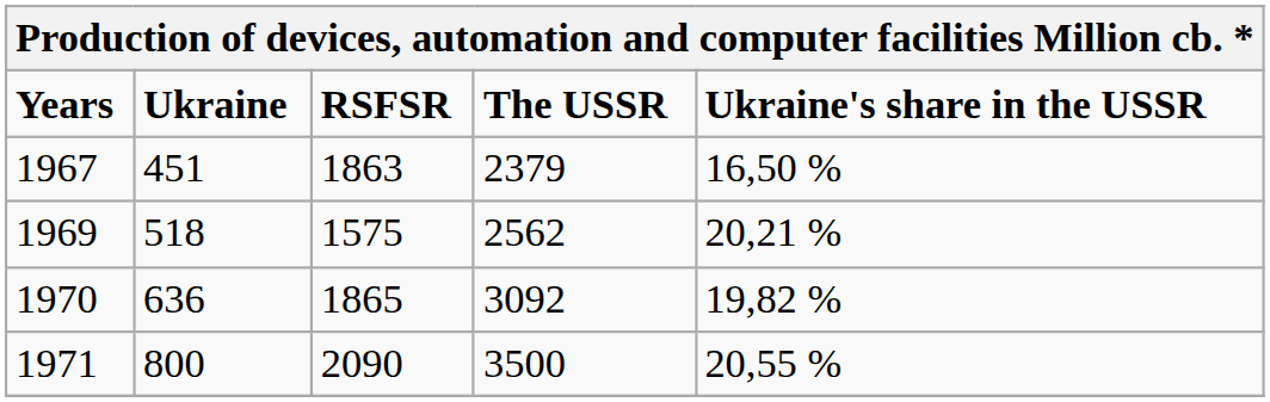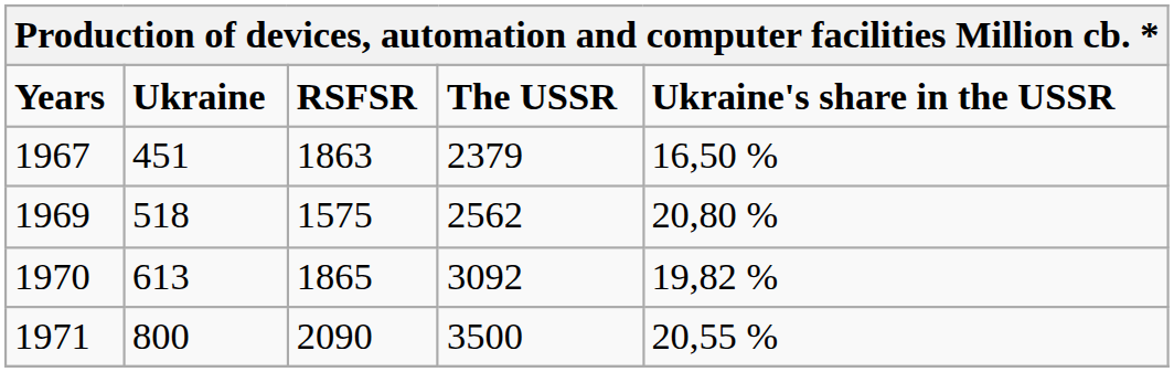1969 | Ukraine's share in the USSR: 20,21 % -> 20,80 %
1970 | Ukraine: 636 -> 613
